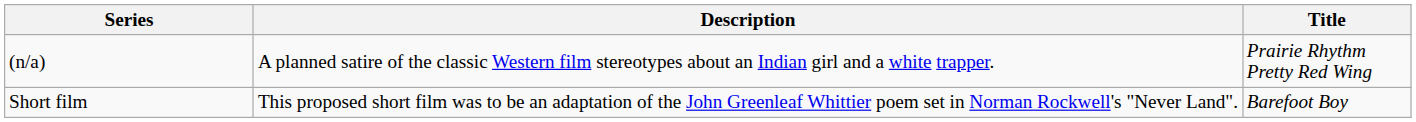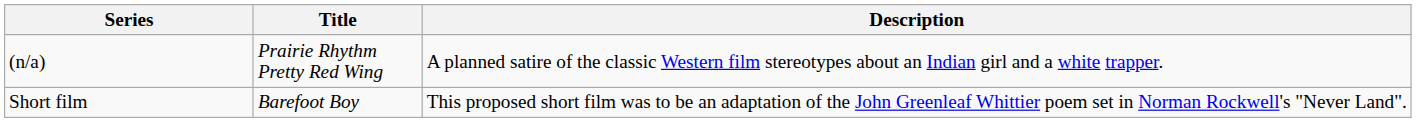columns swapped: Title <-> Description
